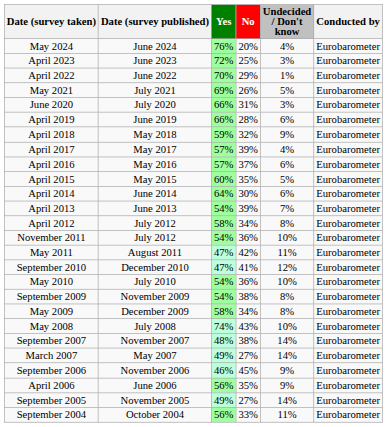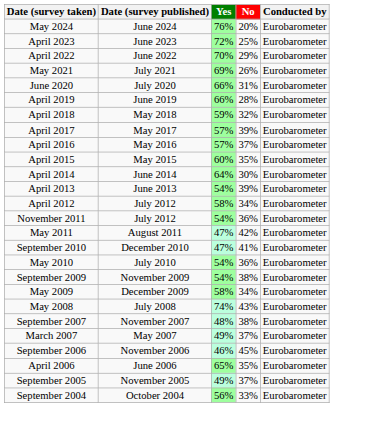- column: Undecided / Don't know | 4% | 3% | 1% | 5% | 3% | 6% | 9% | 4% | 6% | 5% | 6% | 7% | 8% | 10% | 11% | 12% | 10% | 8% | 8% | 10% | 14% | 14% | 9% | 9% | 14% | 11%
March 2007 | No: 27% -> 37%
April 2006 | Yes: 56% -> 65%
September 2005 | No: 27% -> 37%
